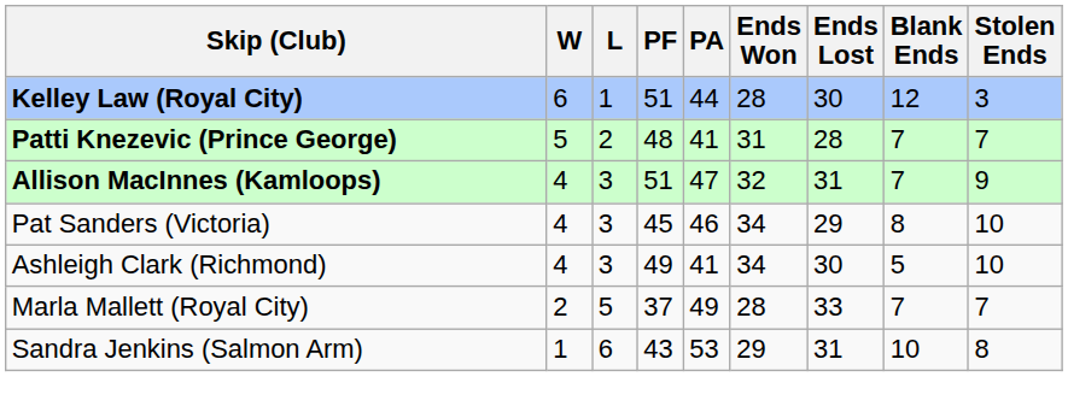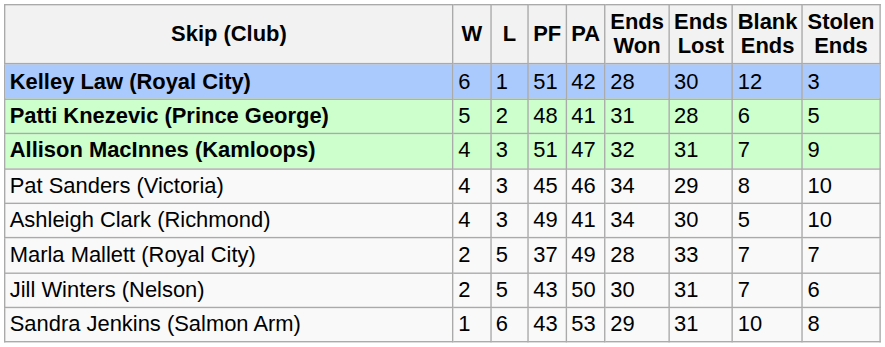Kelley Law (Royal City) | PA: 44 -> 42
Patti Knezevic (Prince George) | Blank Ends: 7 -> 6
Patti Knezevic (Prince George) | Stolen Ends: 7 -> 5
+ row: Jill Winters (Nelson) | 2 | 5 | 43 | 50 | 30 | 31 | 7 | 6
